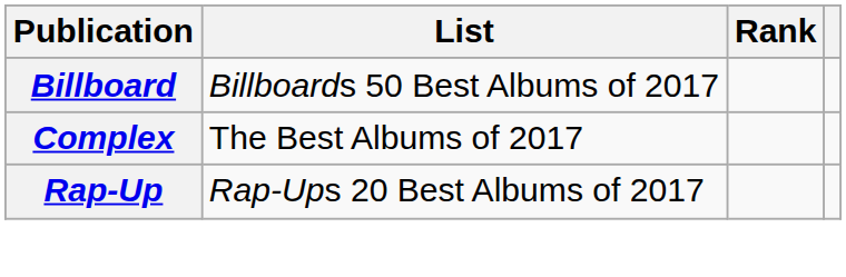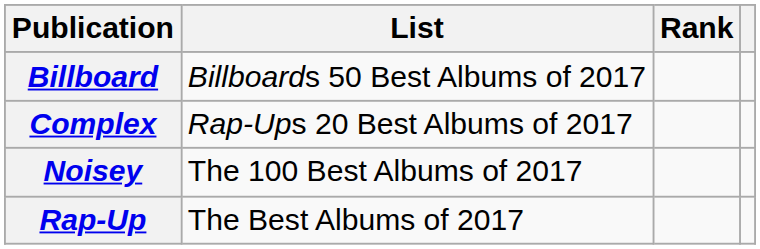Complex | List: The Best Albums of 2017 -> Rap-Ups 20 Best Albums of 2017
+ row: Noisey | The 100 Best Albums of 2017
Rap-Up | List: Rap-Ups 20 Best Albums of 2017 -> The Best Albums of 2017
